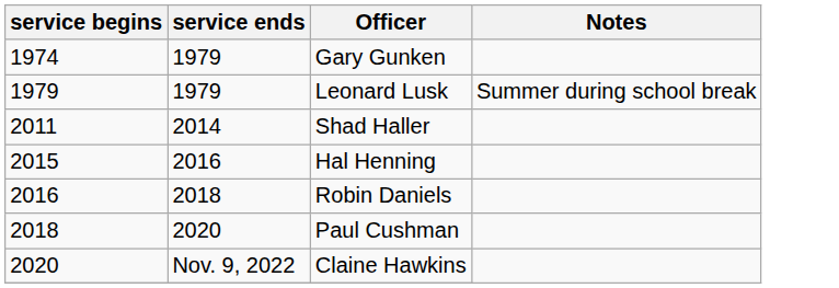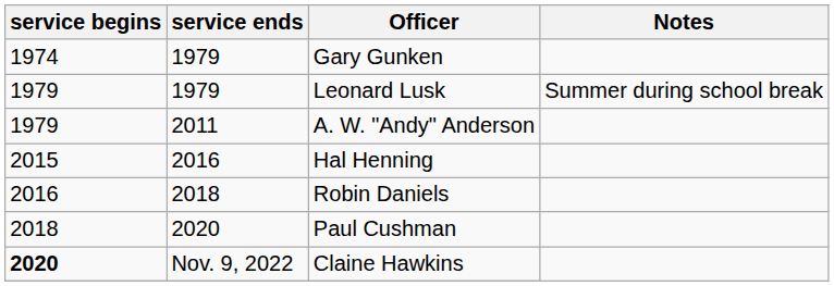+ row: 1979 | 2011 | A. W. "Andy" Anderson
- row: 2011 | 2014 | Shad Haller
Claine Hawkins | service begins: normal -> bold
